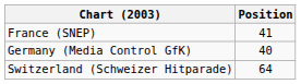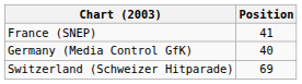Switzerland (Schweizer Hitparade) | Position: 64 -> 69
